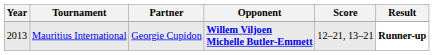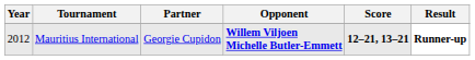Mauritius International | Year: 2013 -> 2012
Mauritius International | Score: normal -> bold
